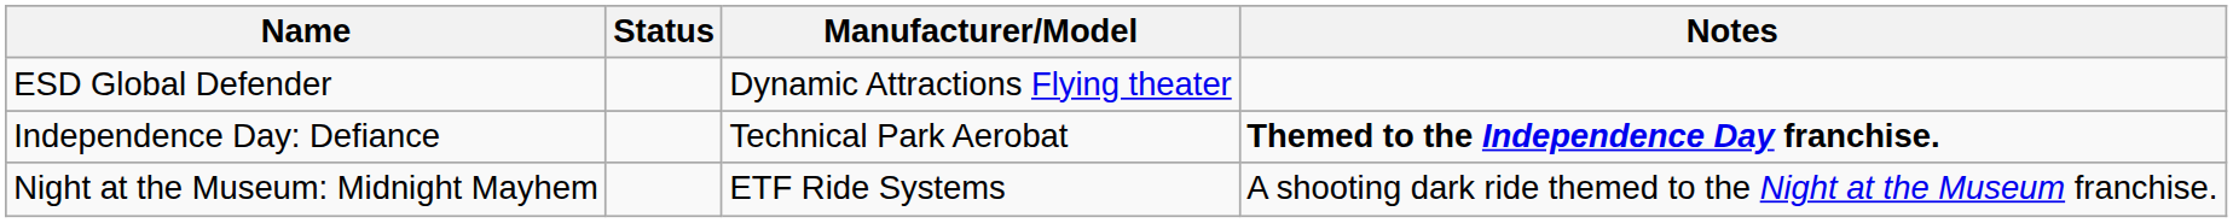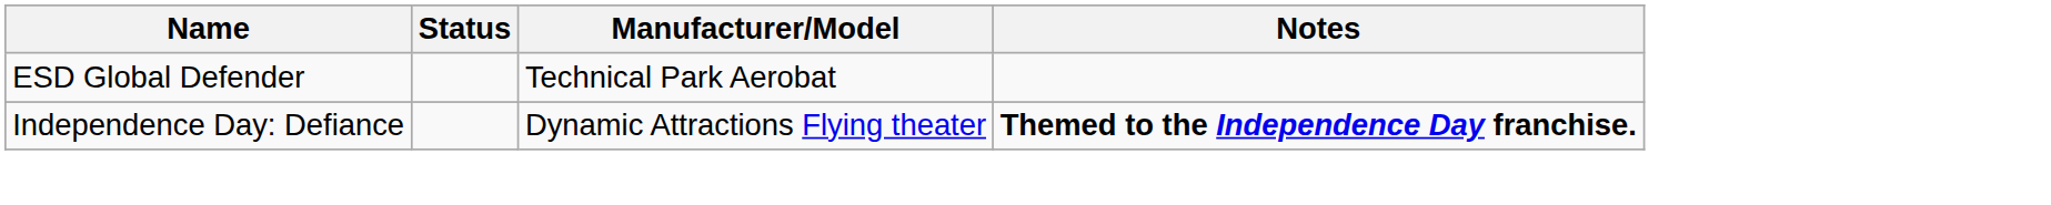ESD Global Defender | Manufacturer/Model: Dynamic Attractions Flying theater -> Technical Park Aerobat
Independence Day: Defiance | Manufacturer/Model: Technical Park Aerobat -> Dynamic Attractions Flying theater
- row: Night at the Museum: Midnight Mayhem | ETF Ride Systems | A shooting dark ride themed to the Night at the Museum franchise.
